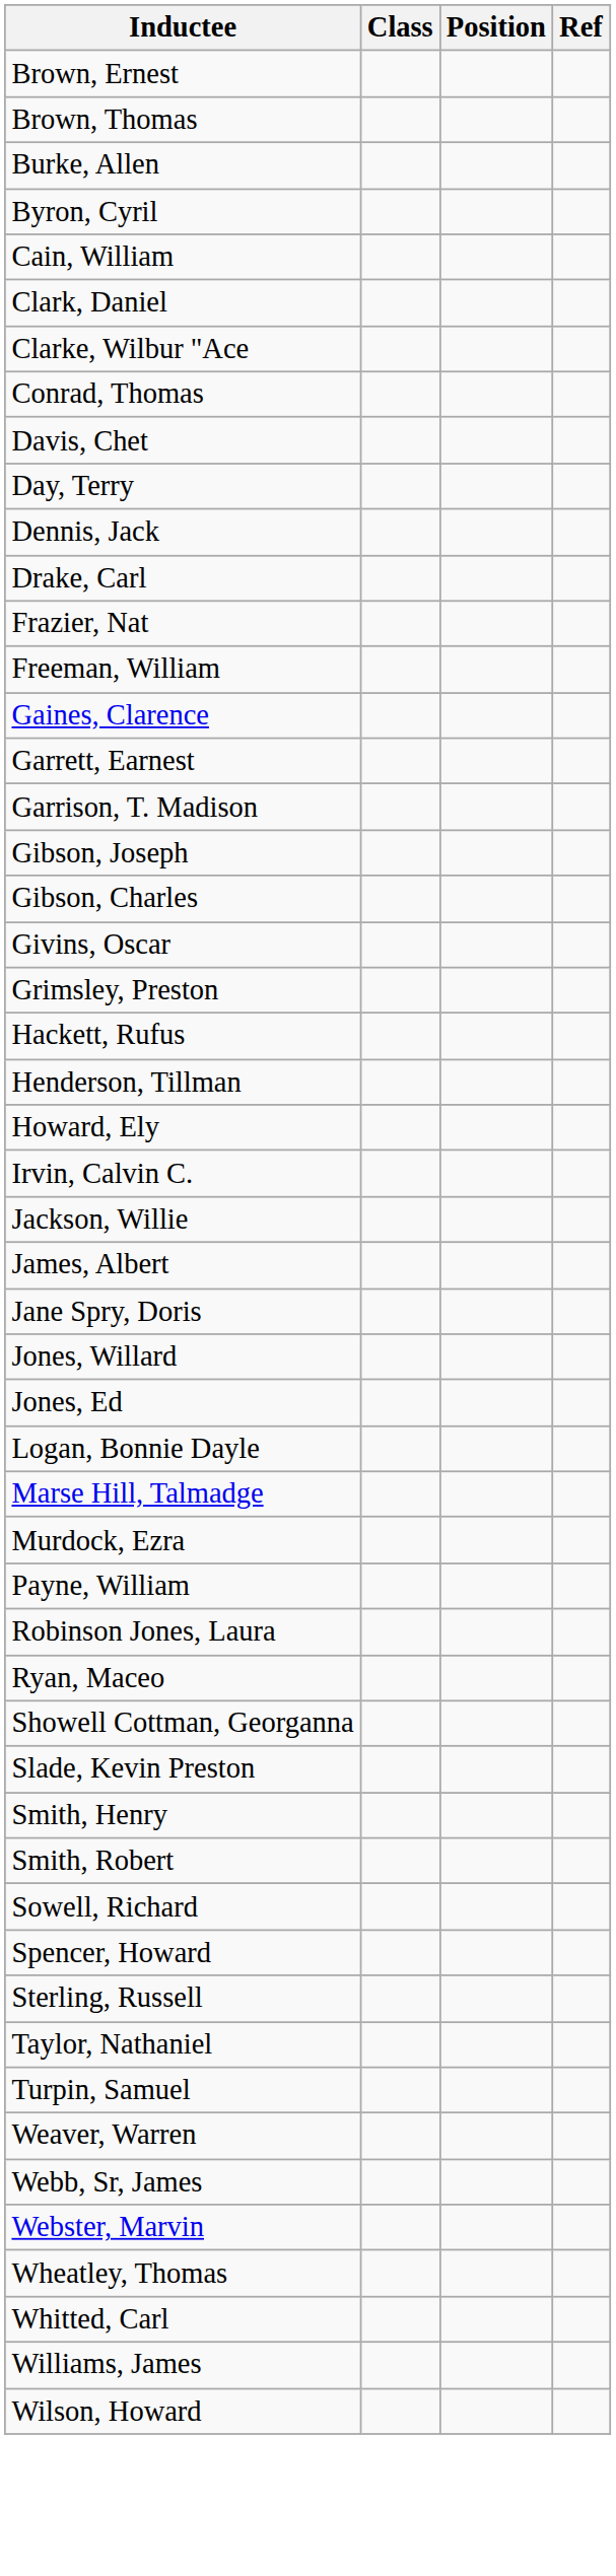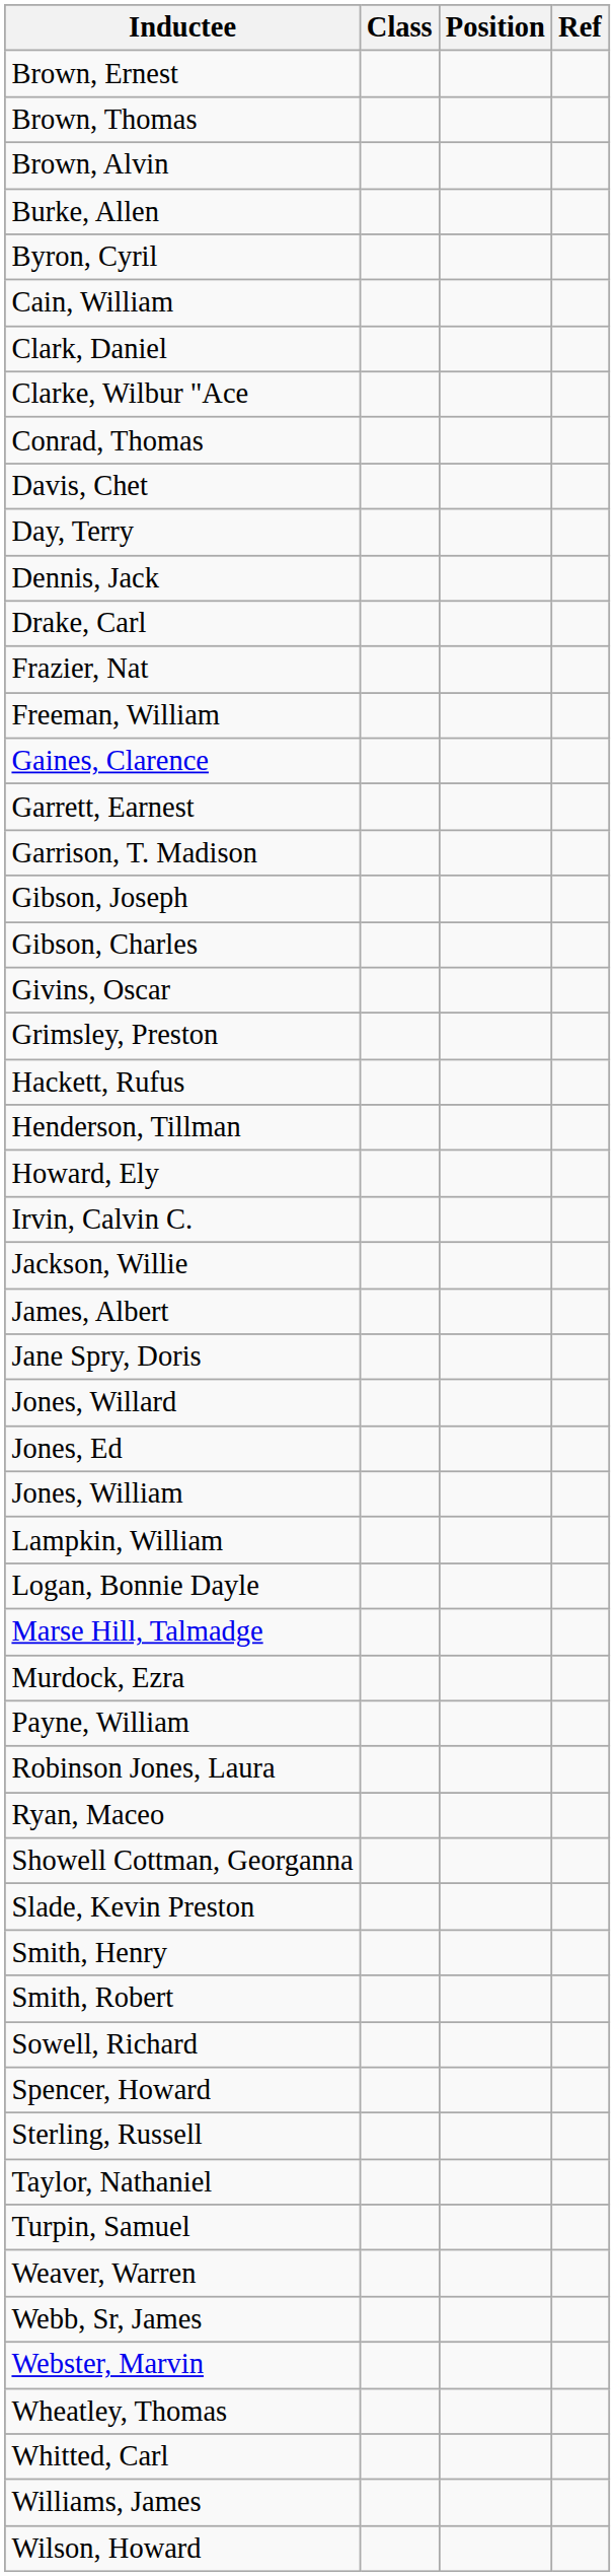+ row: Brown, Alvin
+ row: Jones, William
+ row: Lampkin, William
